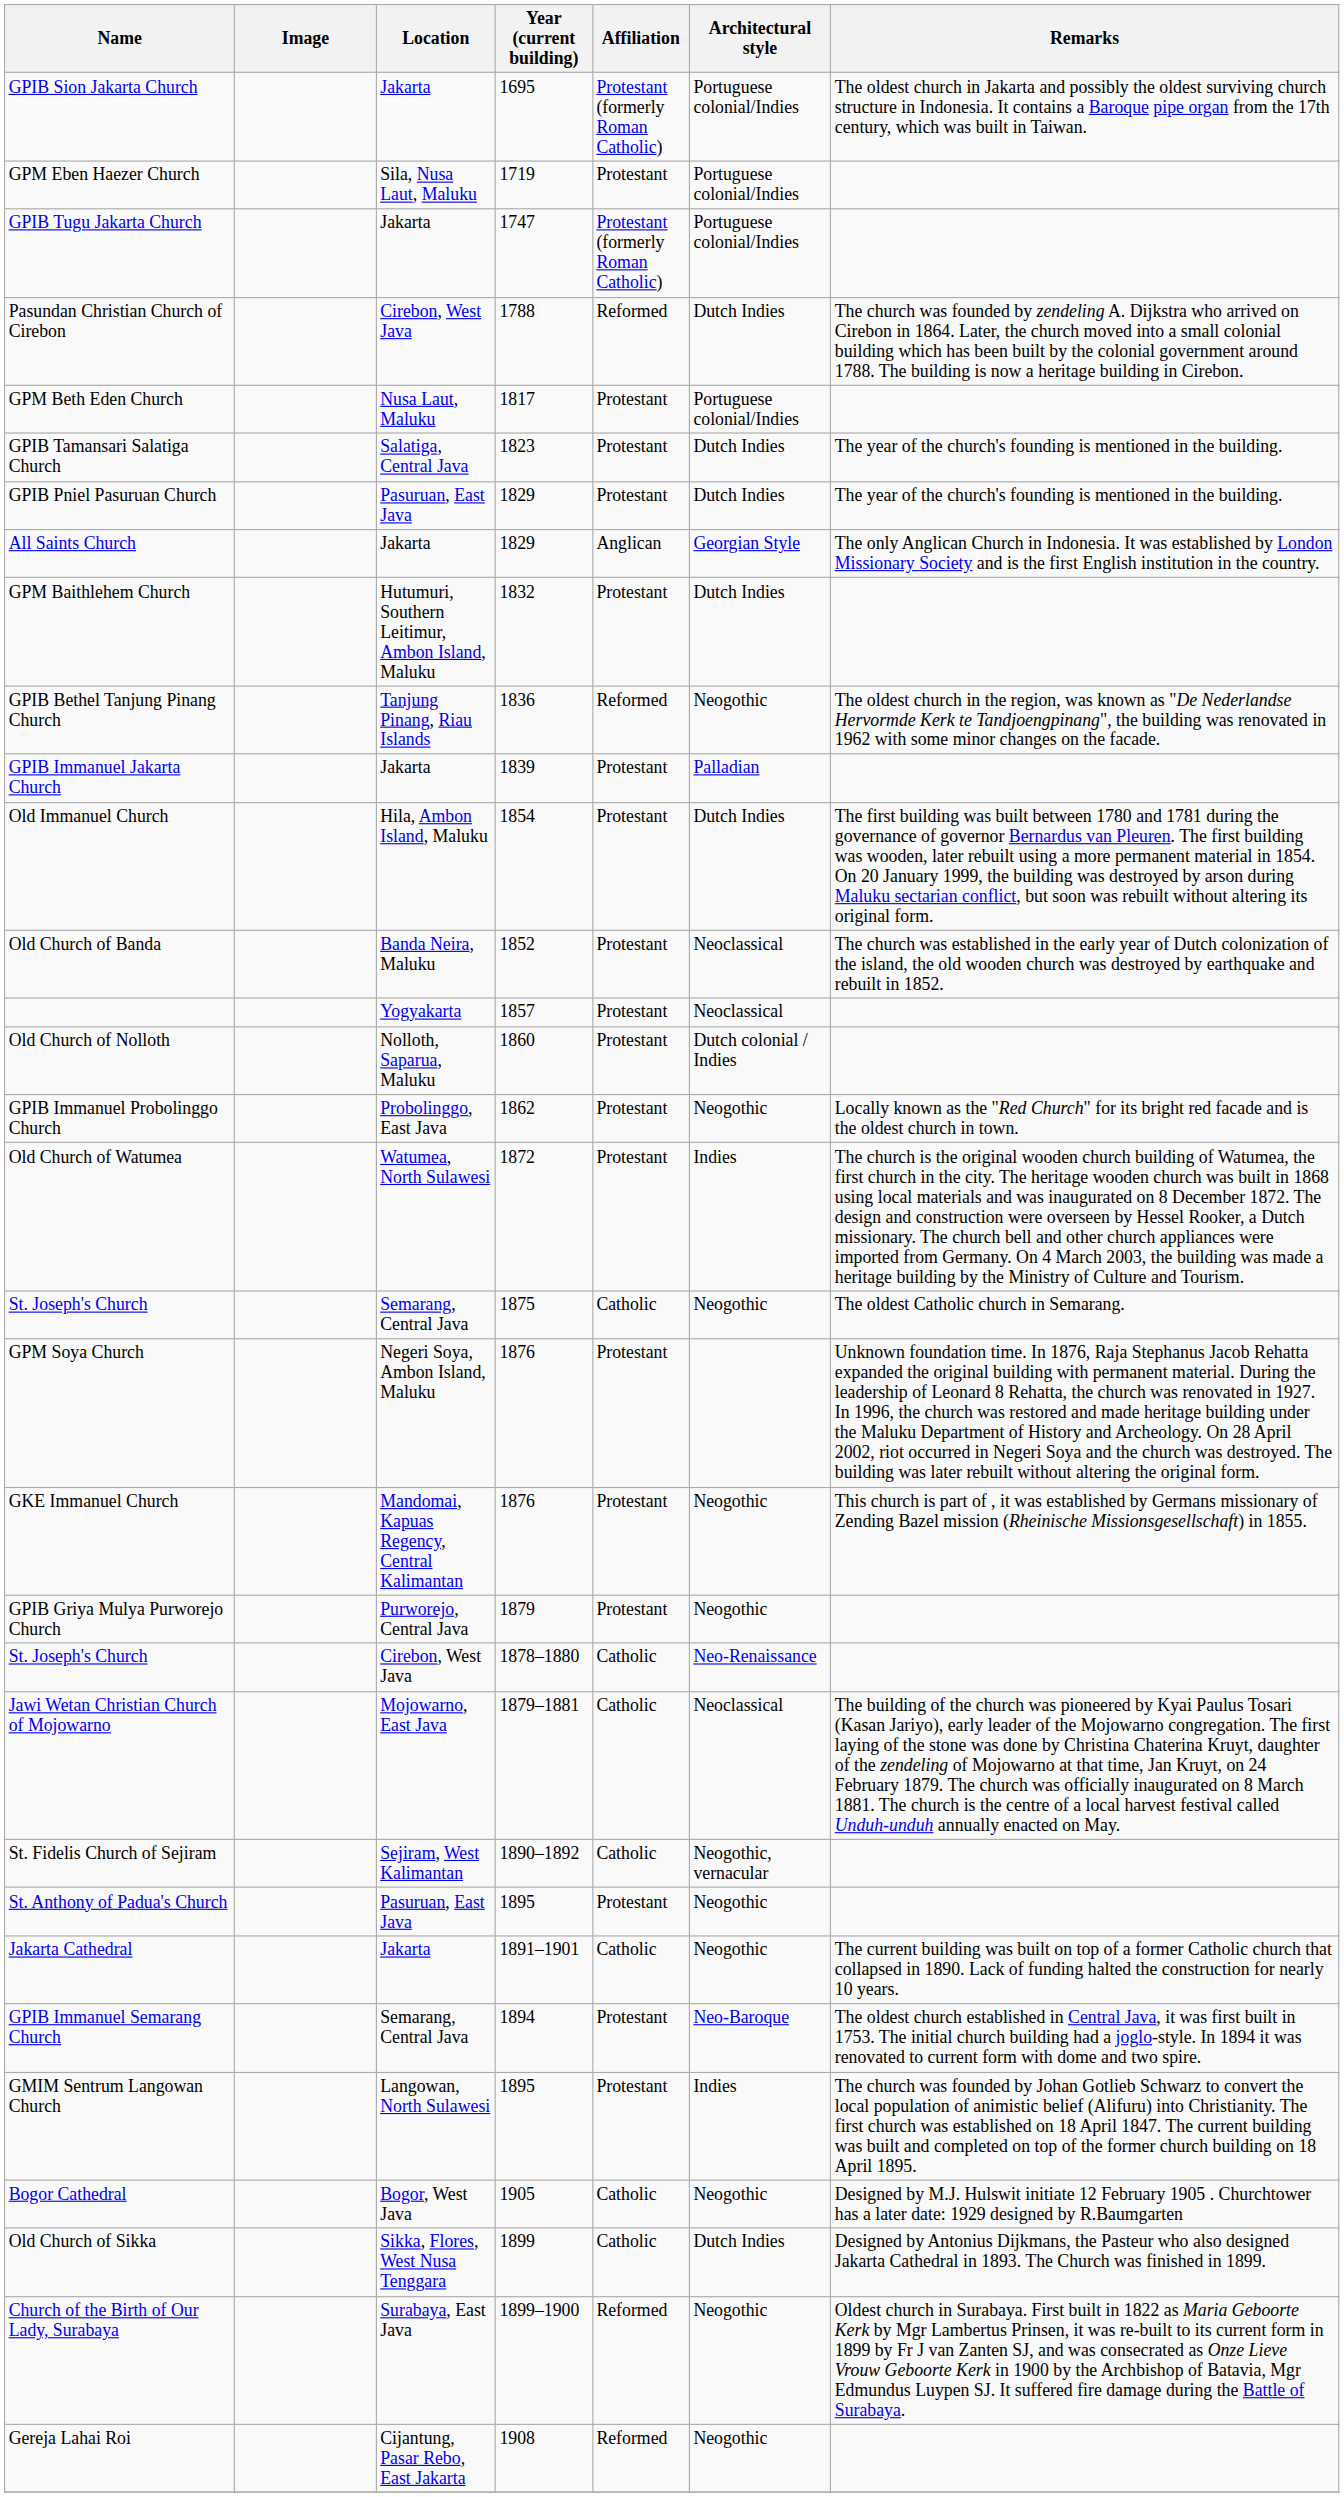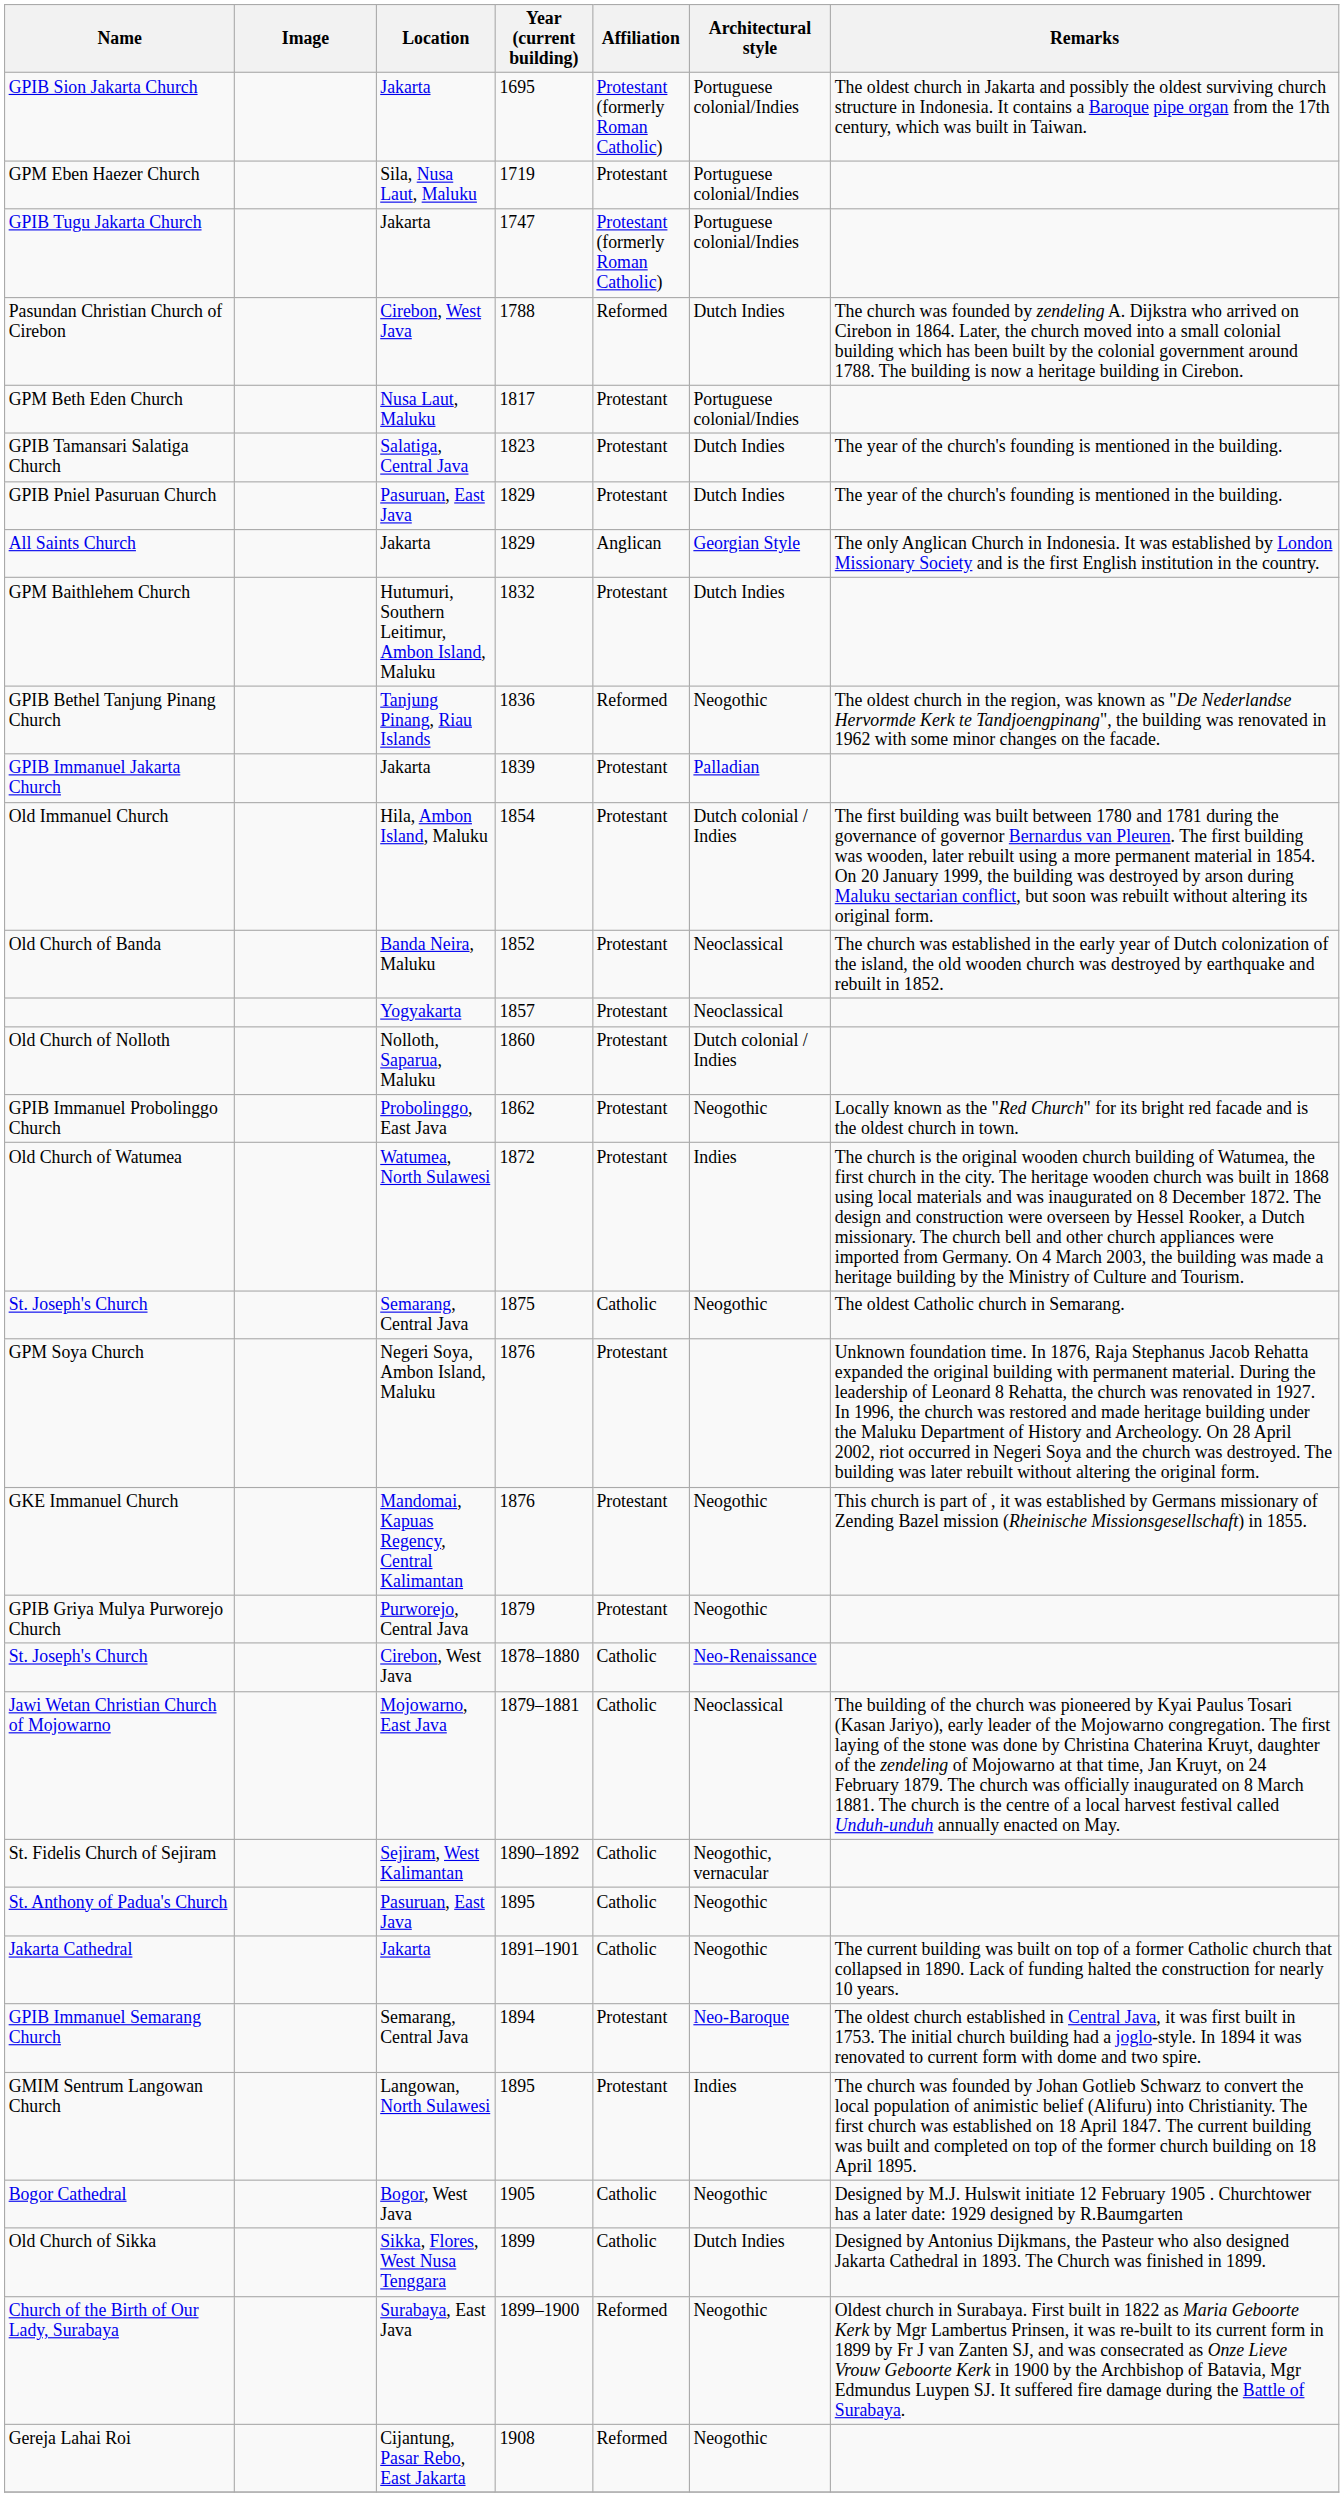Old Immanuel Church | Architectural style: Dutch Indies -> Dutch colonial / Indies
St. Anthony of Padua's Church | Affiliation: Protestant -> Catholic
